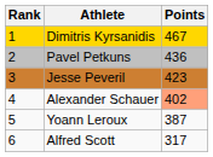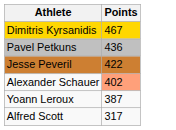- column: Rank | 1 | 2 | 3 | 4 | 5 | 6
Jesse Peveril | Points: 423 -> 422
